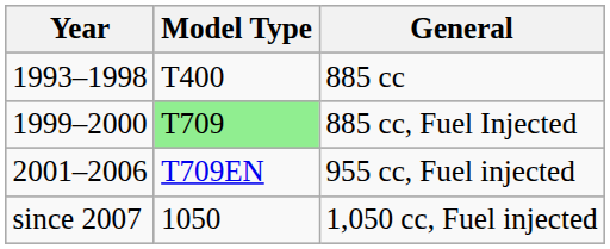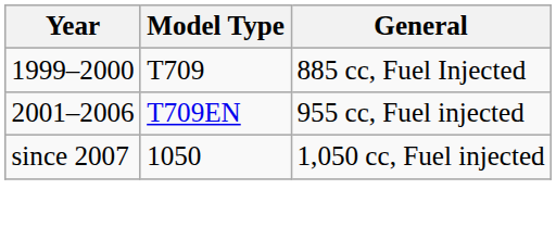- row: 1993–1998 | T400 | 885 cc
885 cc, Fuel Injected | Model Type: lightgreen background -> no background
